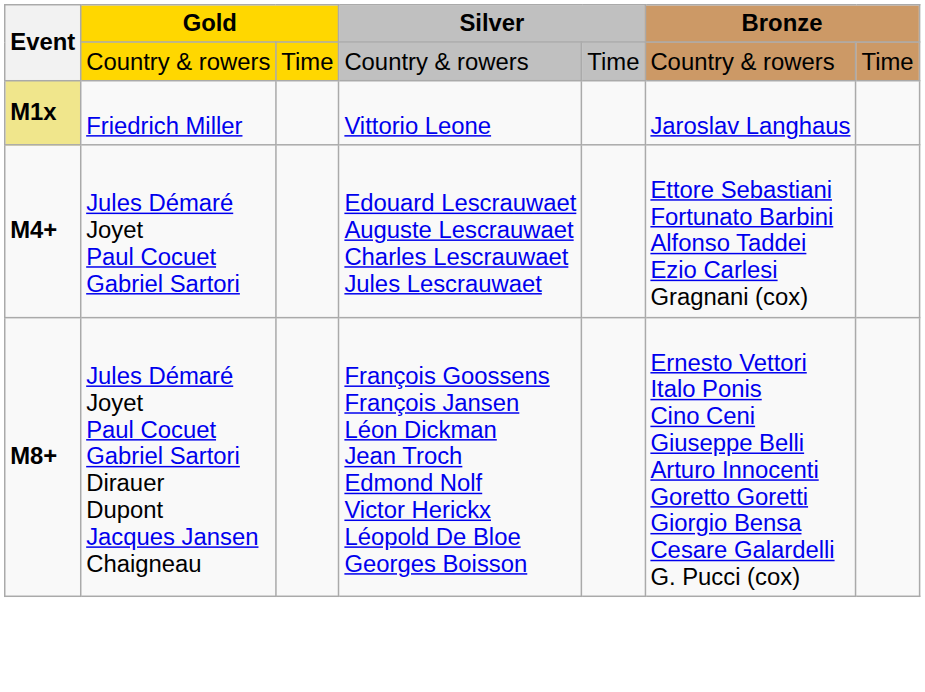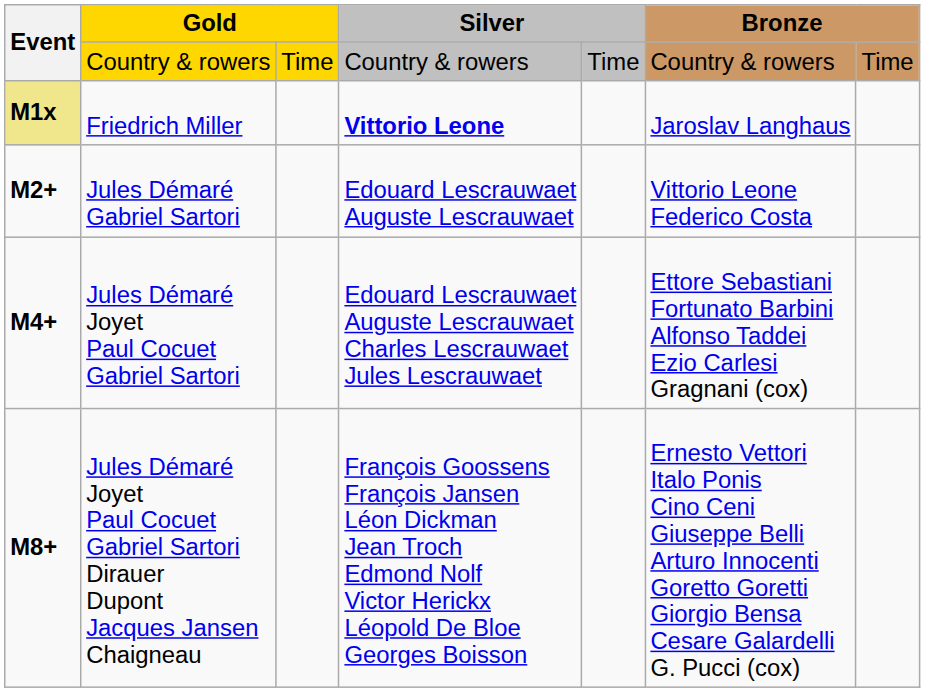Friedrich Miller | column 4: normal -> bold
+ row: M2+ | Jules Démaré Gabriel Sartori | Edouard Lescrauwaet Auguste Lescrauwaet | Vittorio Leone Federico Costa
